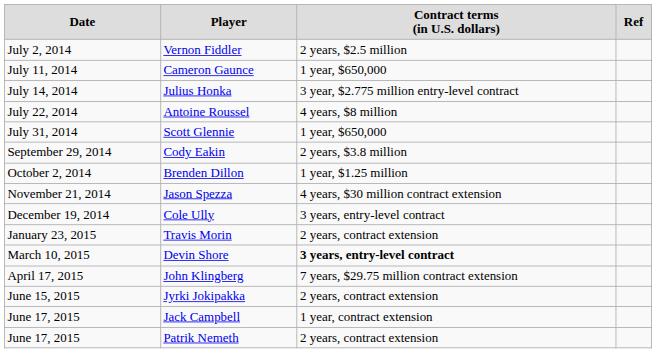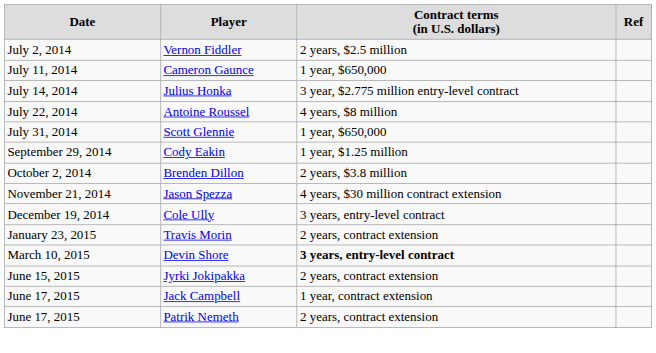Cody Eakin | column 3: 2 years, $3.8 million -> 1 year, $1.25 million
Brenden Dillon | column 3: 1 year, $1.25 million -> 2 years, $3.8 million
- row: April 17, 2015 | John Klingberg | 7 years, $29.75 million contract extension
